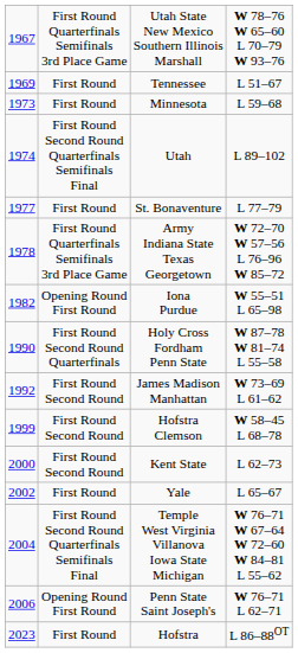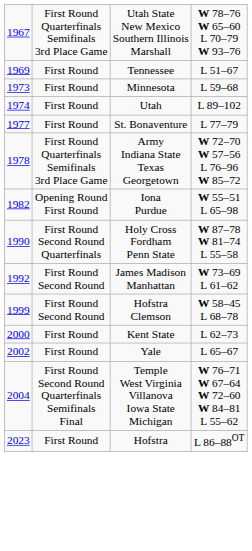Utah | column 2: First Round Second Round Quarterfinals Semifinals Final -> First Round
Kent State | column 2: First Round Second Round -> First Round
- row: 2006 | Opening Round First Round | Penn State Saint Joseph's | W 76–71 L 62–71
